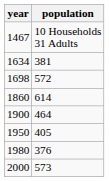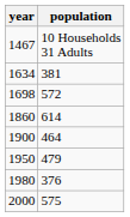1950 | population: 405 -> 479
2000 | population: 573 -> 575
